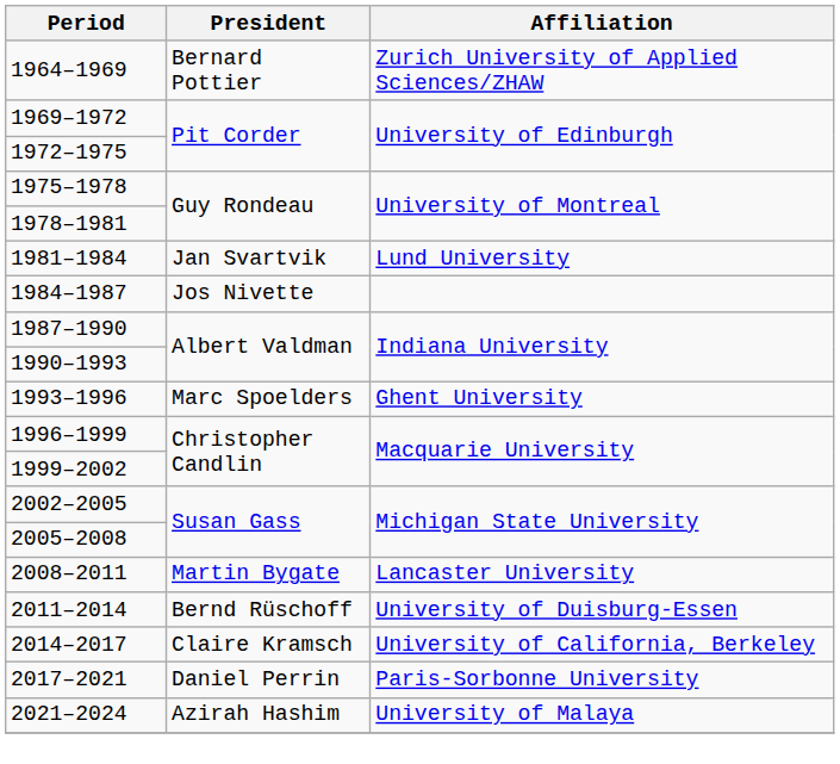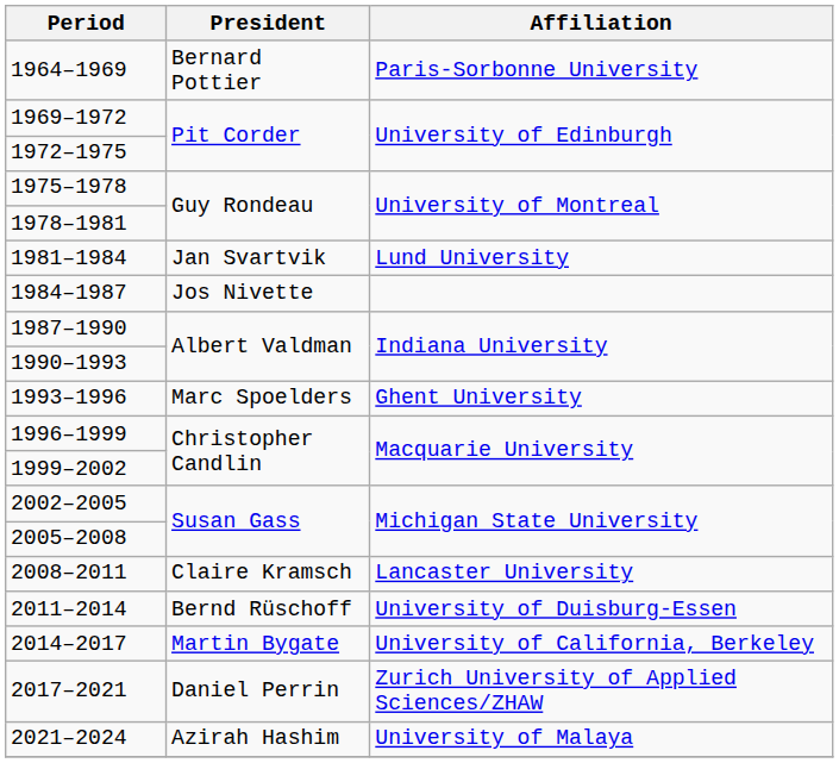1964–1969 | Affiliation: Zurich University of Applied Sciences/ZHAW -> Paris-Sorbonne University
2008–2011 | President: Martin Bygate -> Claire Kramsch
2014–2017 | President: Claire Kramsch -> Martin Bygate
2017–2021 | Affiliation: Paris-Sorbonne University -> Zurich University of Applied Sciences/ZHAW
